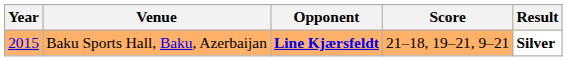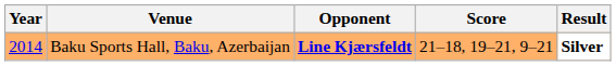Baku Sports Hall, Baku, Azerbaijan | Year: 2015 -> 2014
